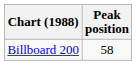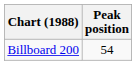Billboard 200 | Peak position: 58 -> 54
